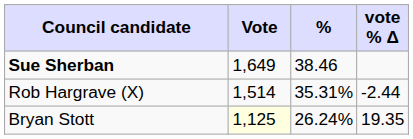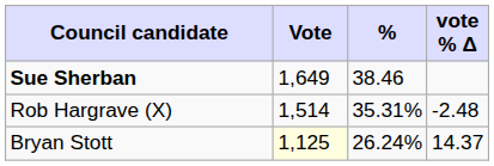Rob Hargrave (X) | vote % Δ: -2.44 -> -2.48
Bryan Stott | vote % Δ: 19.35 -> 14.37
